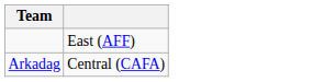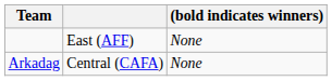+ column: (bold indicates winners) | None | None
